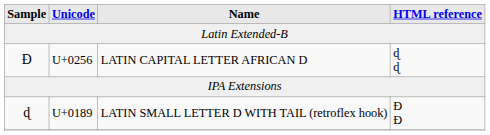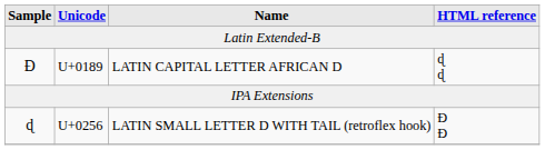Ɖ | Unicode: U+0256 -> U+0189
ɖ | Unicode: U+0189 -> U+0256
